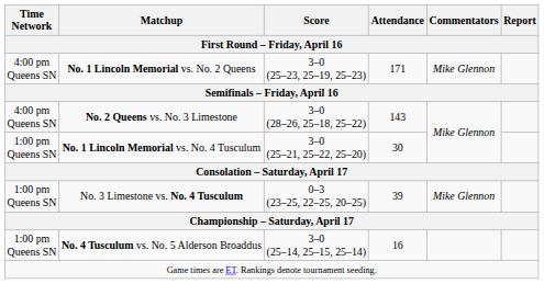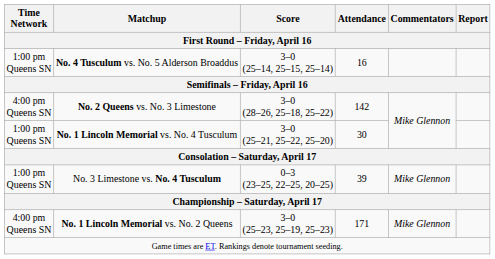rows swapped: No. 4 Tusculum vs. No. 5 Alderson Broaddus <-> No. 1 Lincoln Memorial vs. No. 2 Queens
No. 2 Queens vs. No. 3 Limestone | Attendance: 143 -> 142
